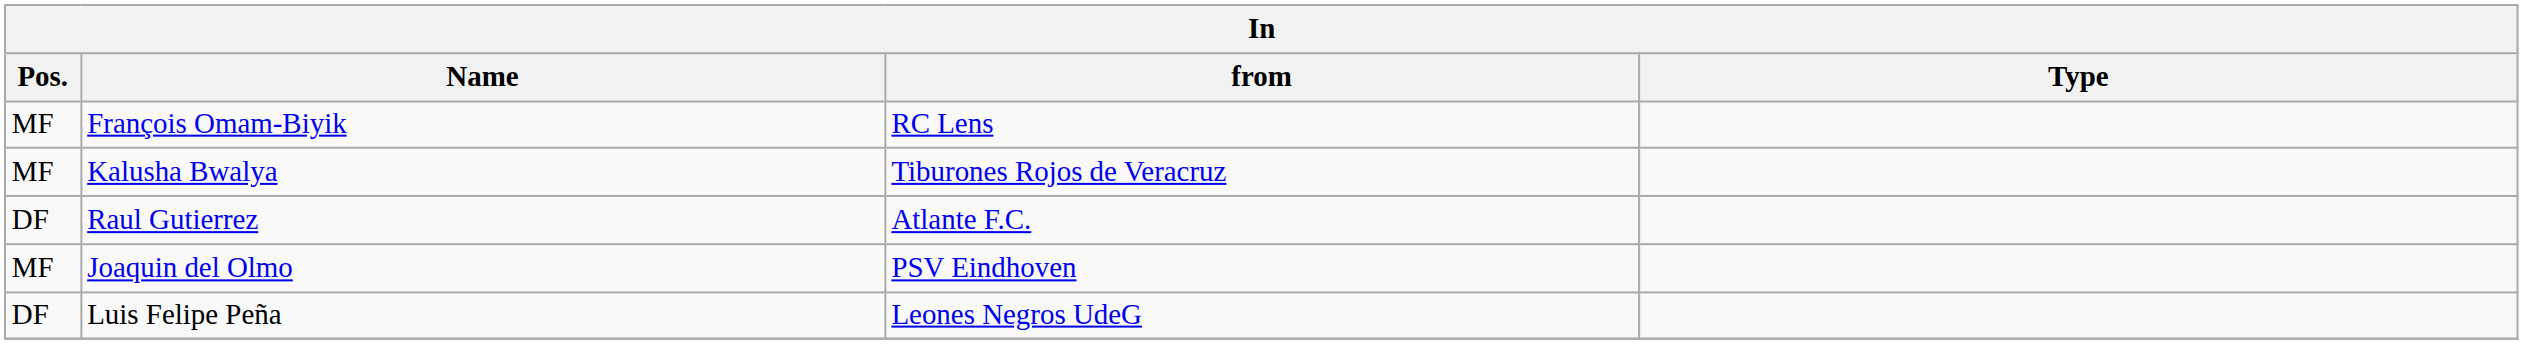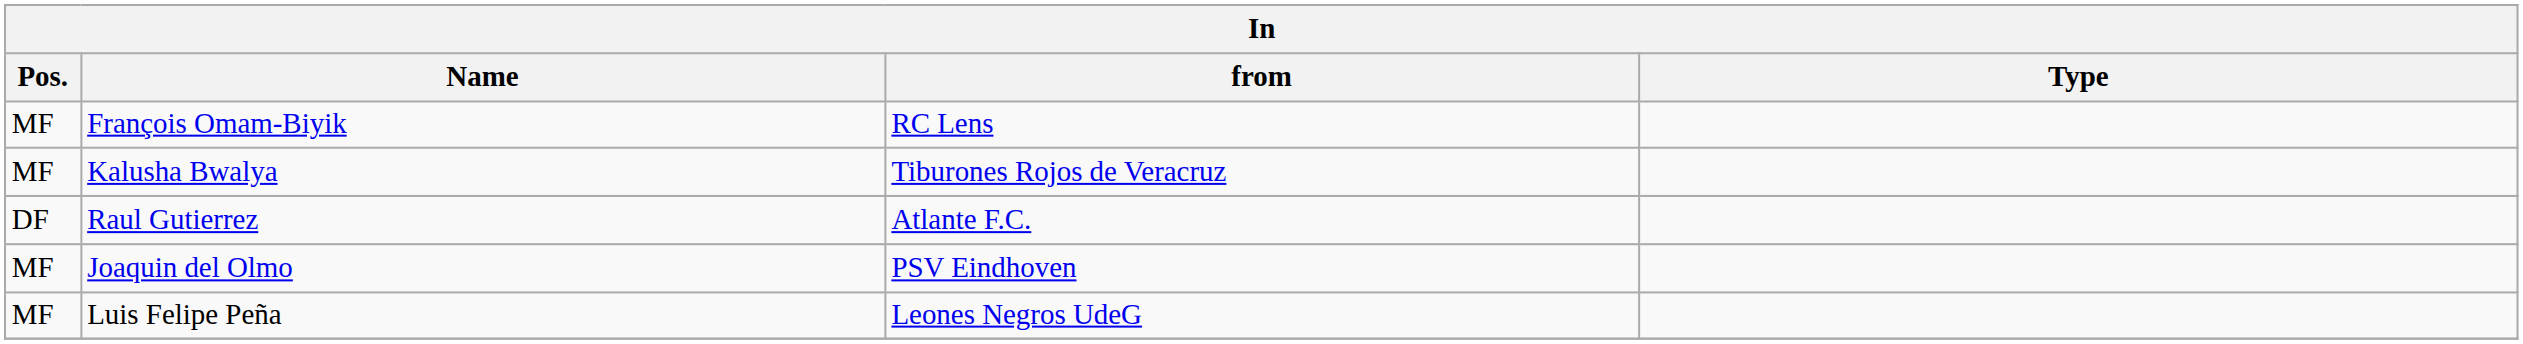Luis Felipe Peña | Pos.: DF -> MF
